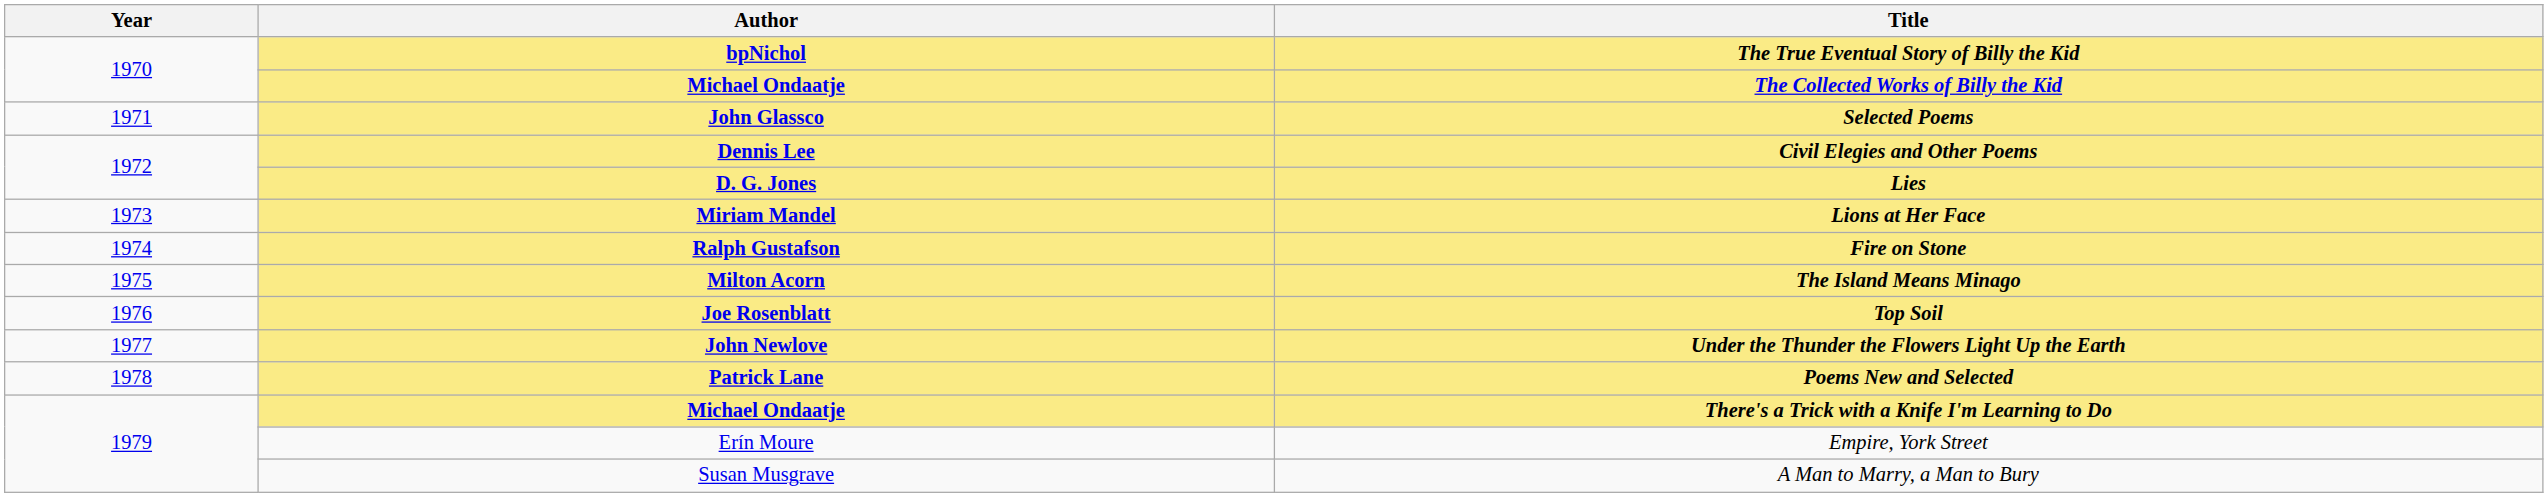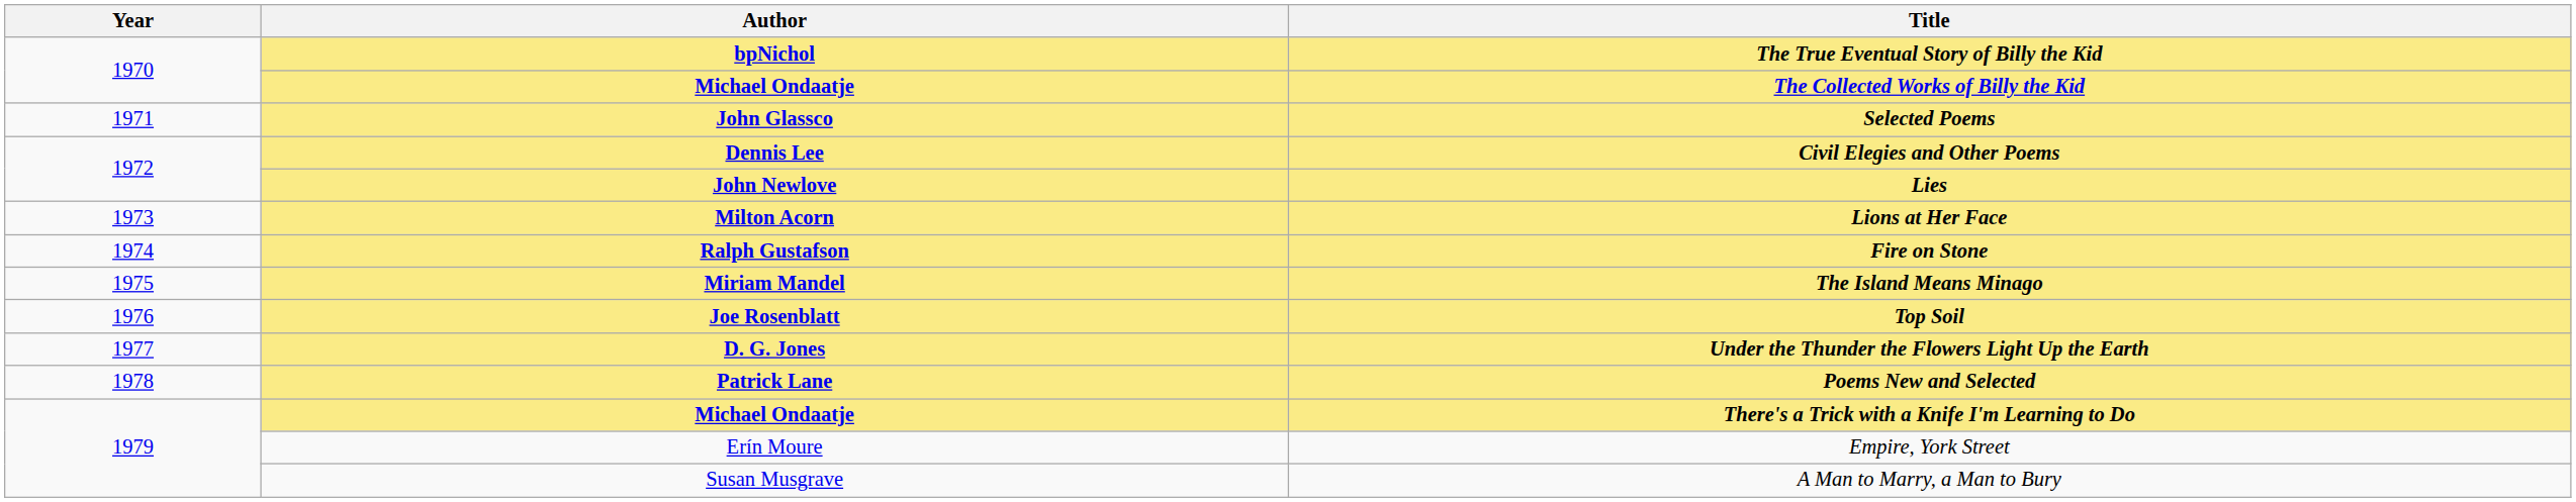Lies | Author: D. G. Jones -> John Newlove
Lions at Her Face | Author: Miriam Mandel -> Milton Acorn
The Island Means Minago | Author: Milton Acorn -> Miriam Mandel
Under the Thunder the Flowers Light Up the Earth | Author: John Newlove -> D. G. Jones
